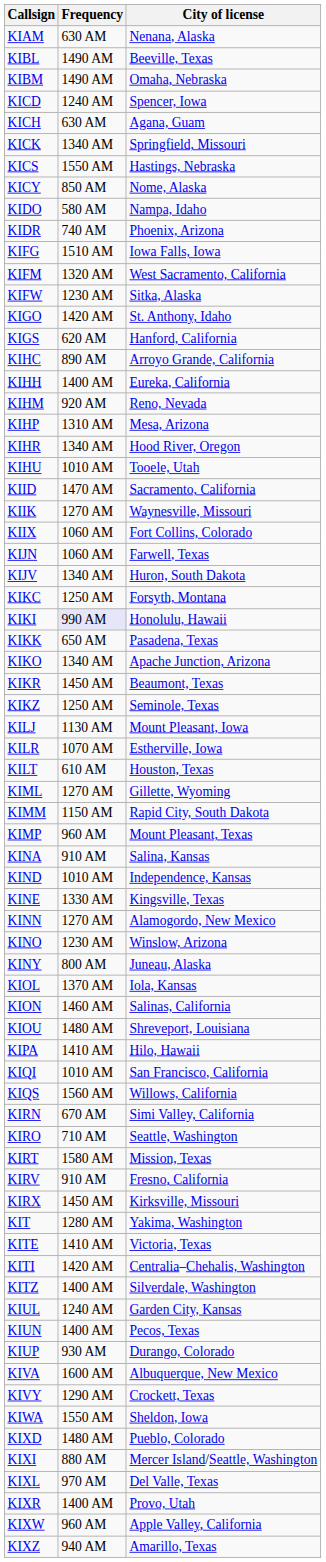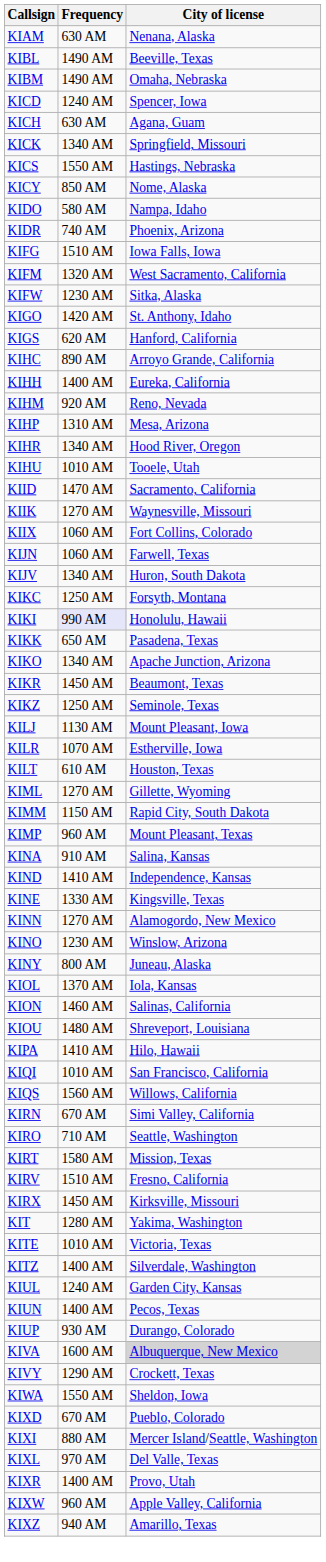KIND | Frequency: 1010 AM -> 1410 AM
KIRV | Frequency: 910 AM -> 1510 AM
KITE | Frequency: 1410 AM -> 1010 AM
- row: KITI | 1420 AM | Centralia–Chehalis, Washington
KIVA | City of license: no background -> lightgrey background
KIXD | Frequency: 1480 AM -> 670 AM
